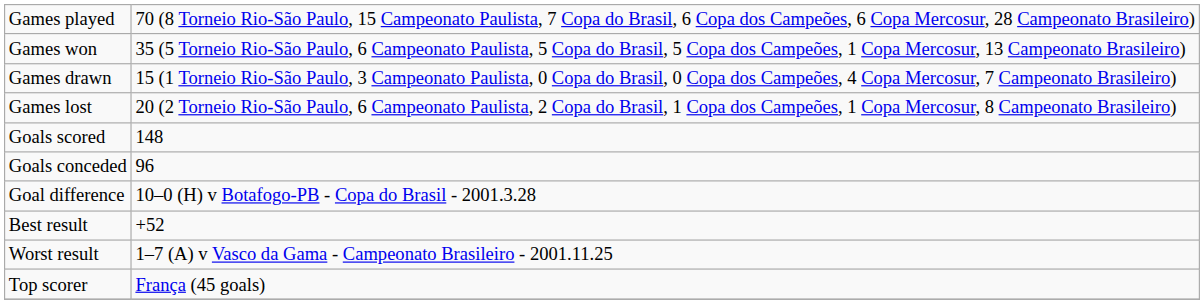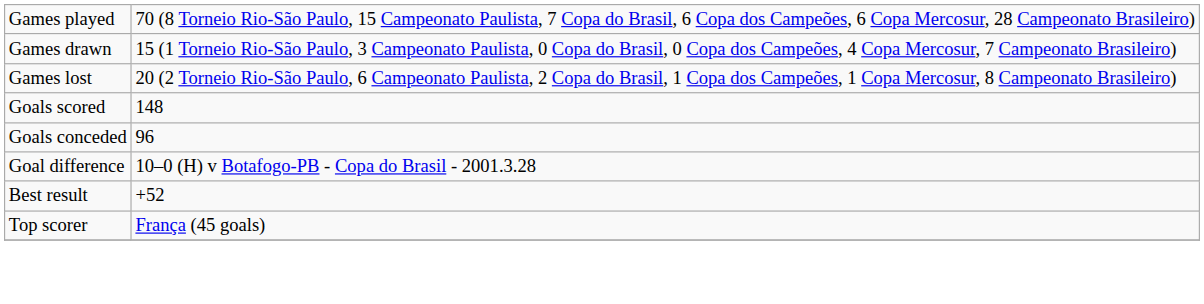- row: Games won | 35 (5 Torneio Rio-São Paulo, 6 Campeonato Paulista, 5 Copa do Brasil, 5 Copa dos Campeões, 1 Copa Mercosur, 13 Campeonato Brasileiro)
- row: Worst result | 1–7 (A) v Vasco da Gama - Campeonato Brasileiro - 2001.11.25
